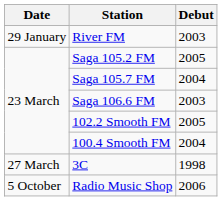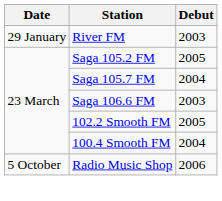- row: 27 March | 3C | 1998
